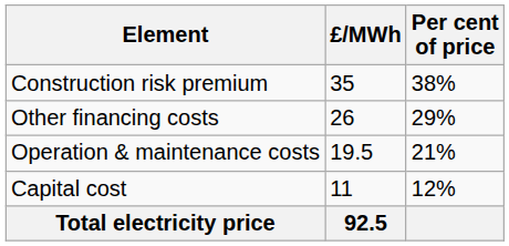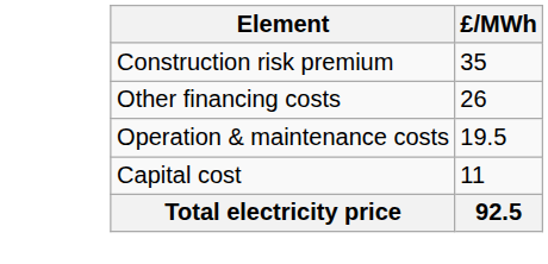- column: Per cent of price | 38% | 29% | 21% | 12%
